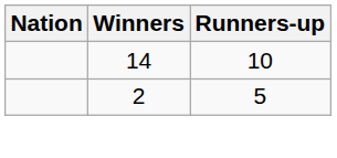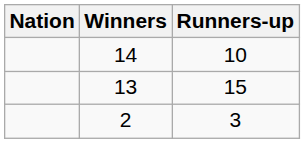+ row: 13 | 15
2 | Runners-up: 5 -> 3
